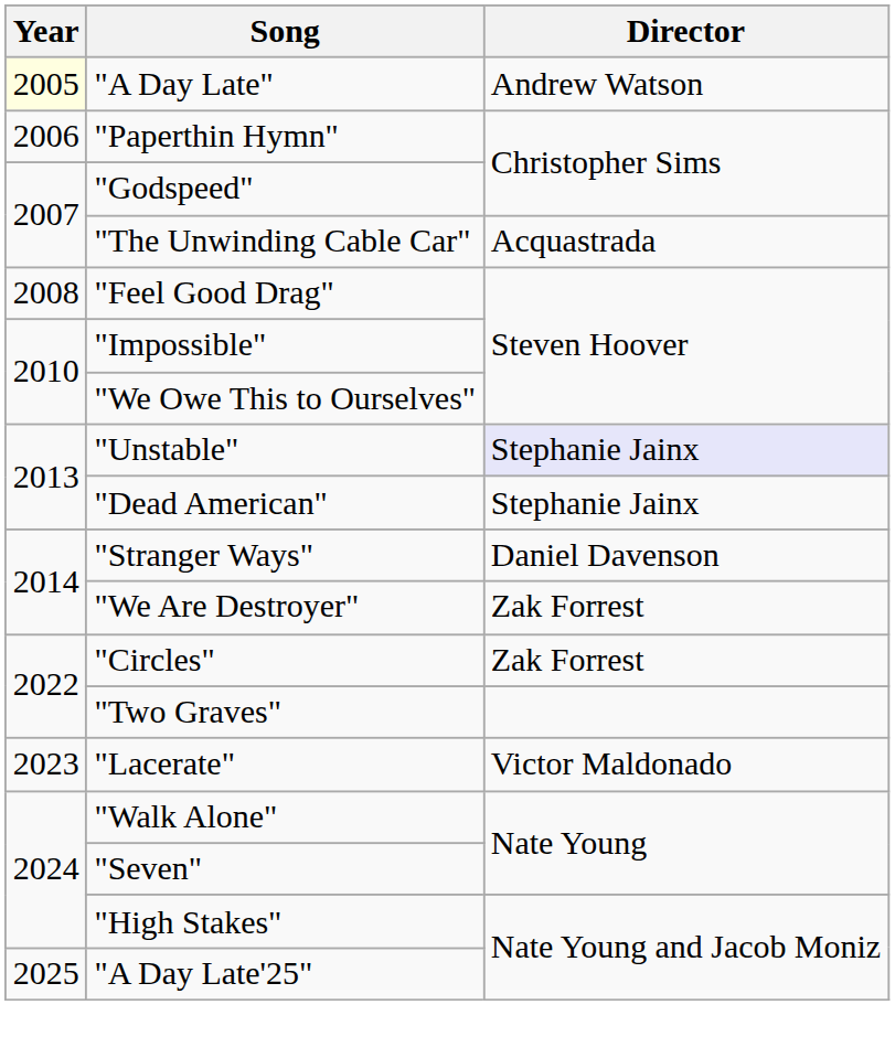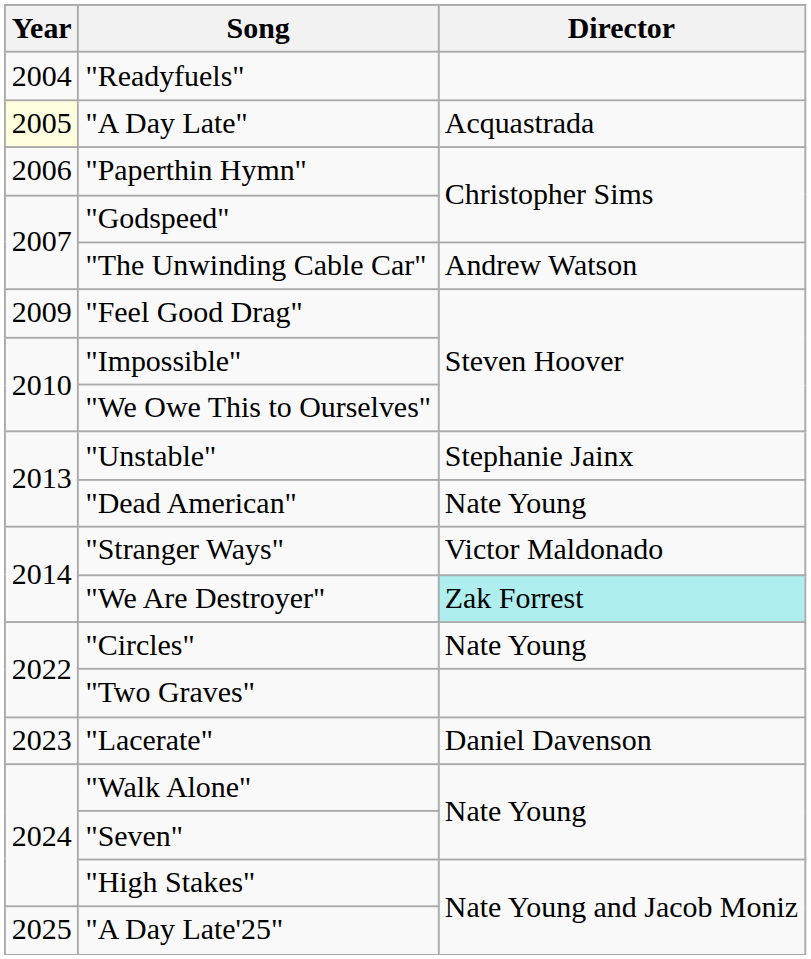+ row: 2004 | "Readyfuels"
"A Day Late" | Director: Andrew Watson -> Acquastrada
"The Unwinding Cable Car" | Director: Acquastrada -> Andrew Watson
"Feel Good Drag" | Year: 2008 -> 2009
"Unstable" | Director: lavender background -> no background
"Dead American" | Director: Stephanie Jainx -> Nate Young
"Stranger Ways" | Director: Daniel Davenson -> Victor Maldonado
"We Are Destroyer" | Director: no background -> paleturquoise background
"Circles" | Director: Zak Forrest -> Nate Young
"Lacerate" | Director: Victor Maldonado -> Daniel Davenson
